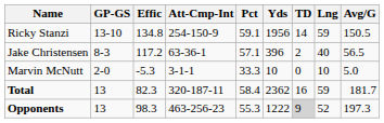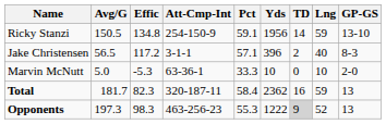columns swapped: GP-GS <-> Avg/G
Jake Christensen | Att-Cmp-Int: 63-36-1 -> 3-1-1
Marvin McNutt | Att-Cmp-Int: 3-1-1 -> 63-36-1
